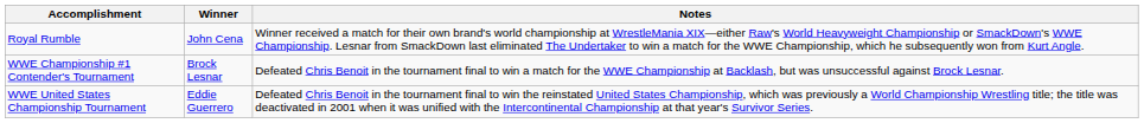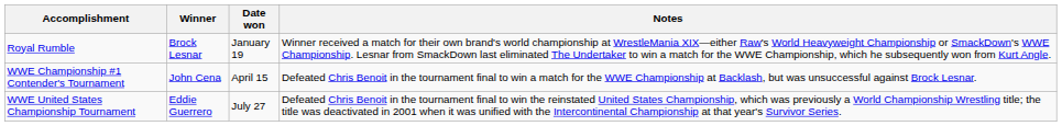+ column: Date won | January 19 | April 15 | July 27
Royal Rumble | Winner: John Cena -> Brock Lesnar
WWE Championship #1 Contender's Tournament | Winner: Brock Lesnar -> John Cena
